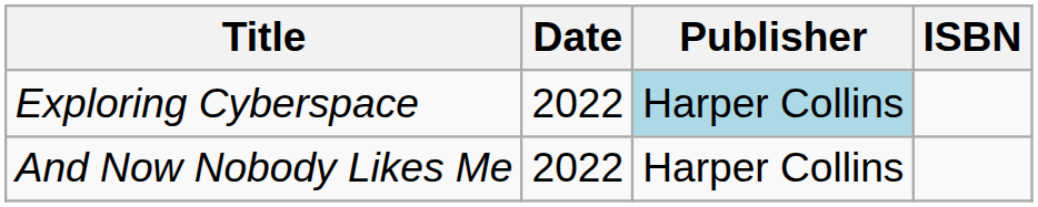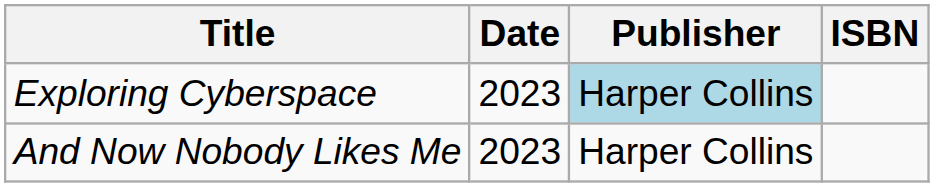Exploring Cyberspace | Date: 2022 -> 2023
And Now Nobody Likes Me | Date: 2022 -> 2023
